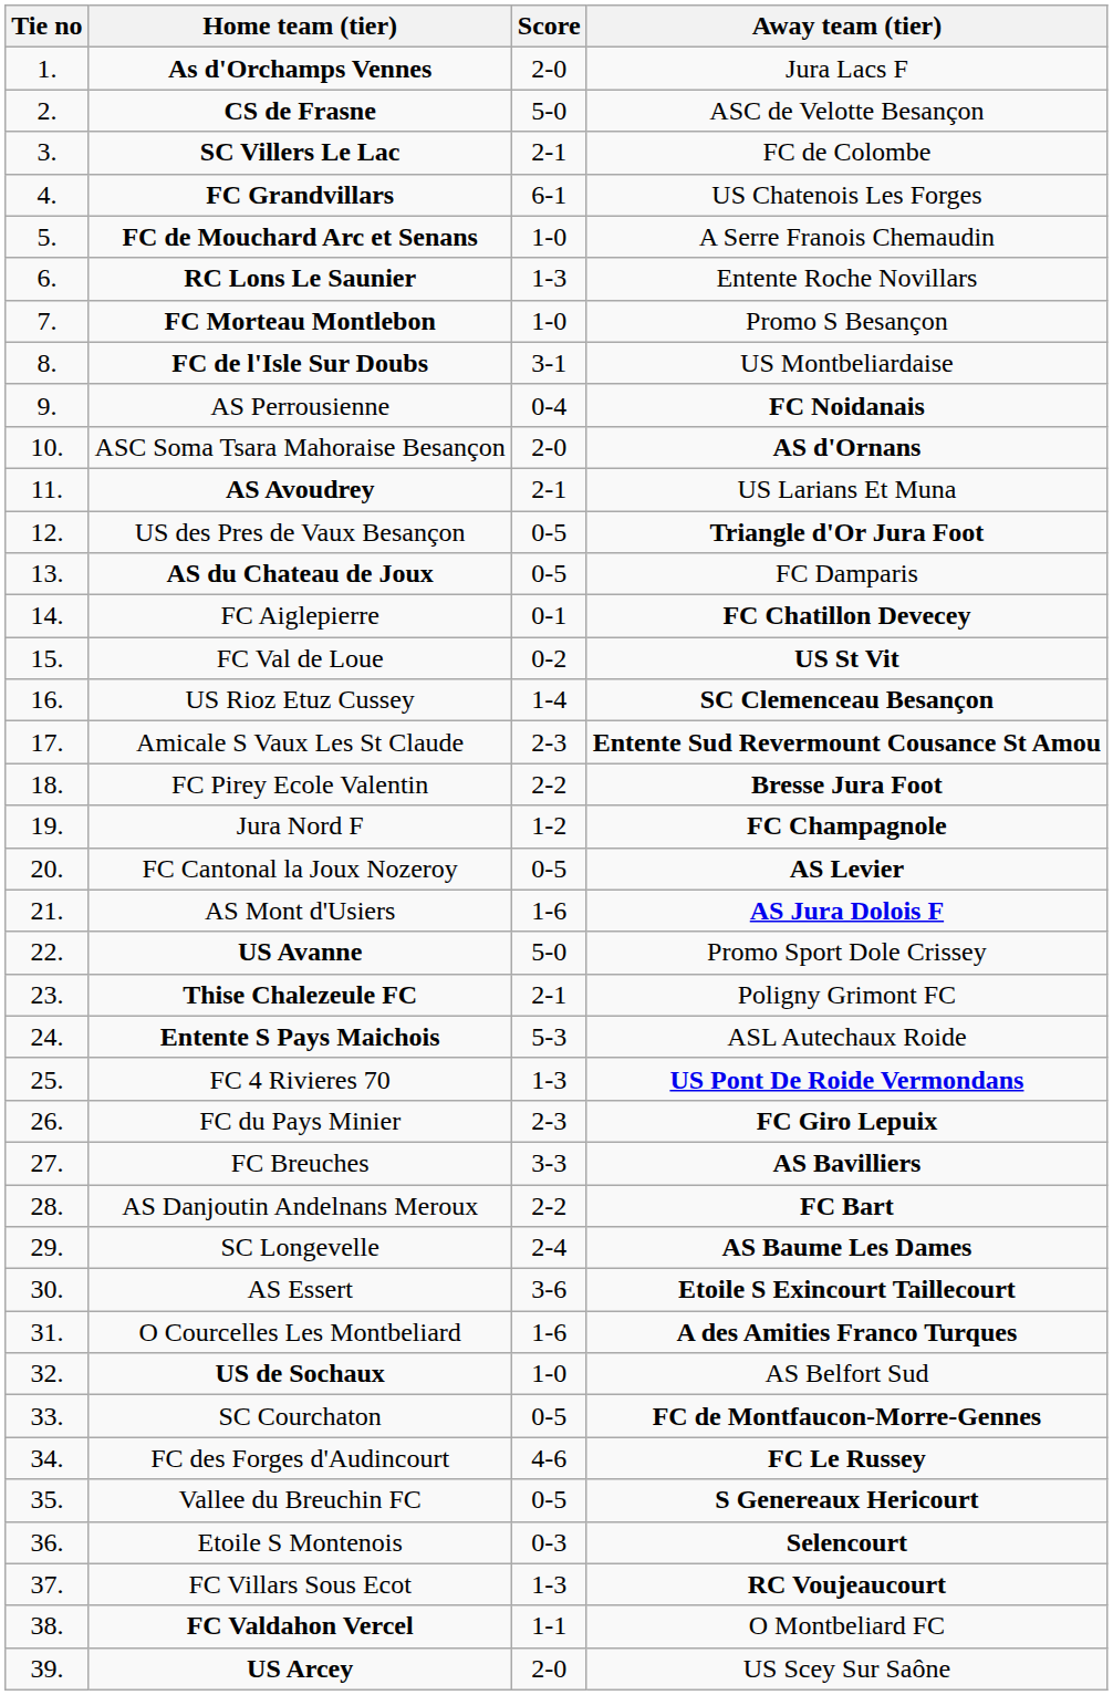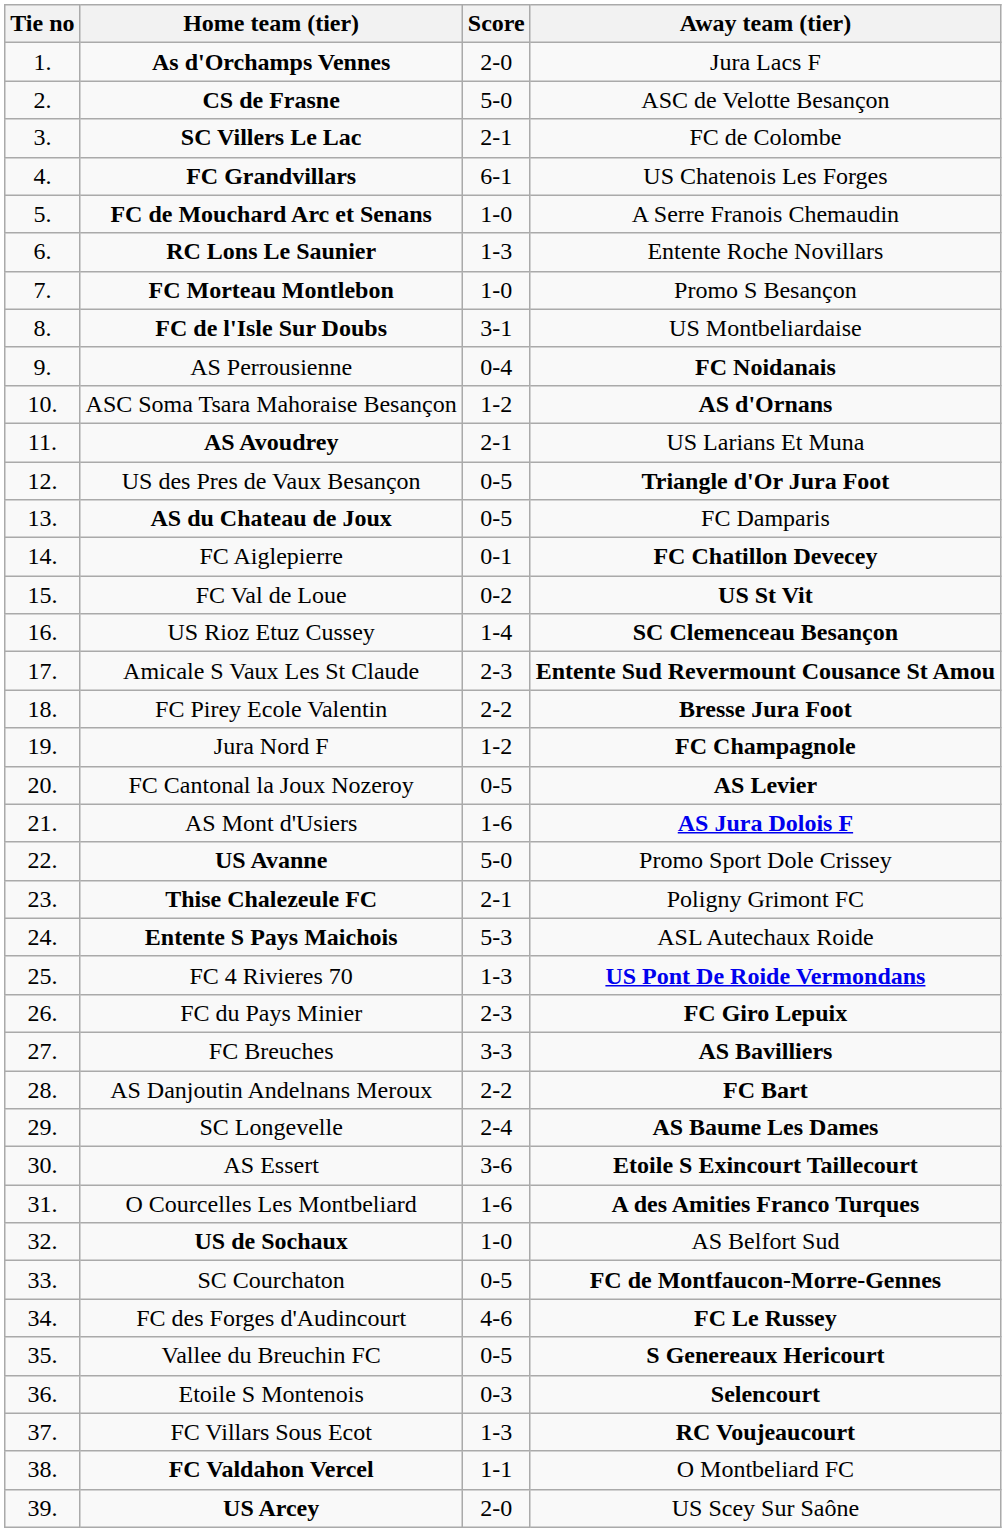ASC Soma Tsara Mahoraise Besançon | Score: 2-0 -> 1-2
